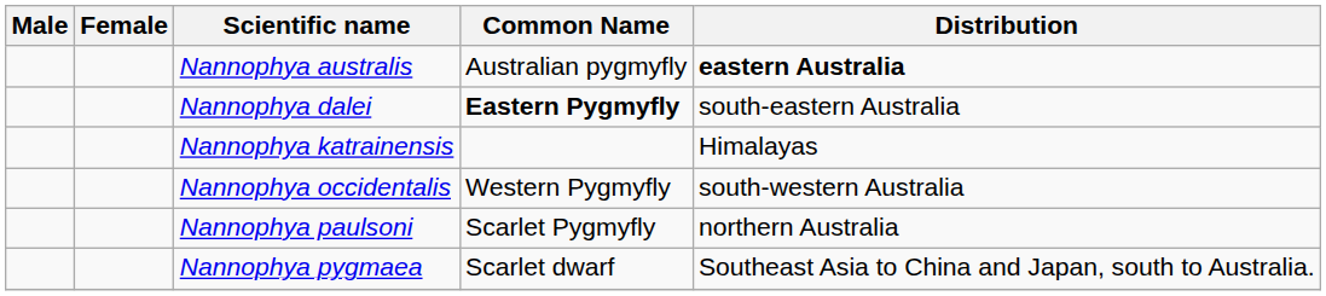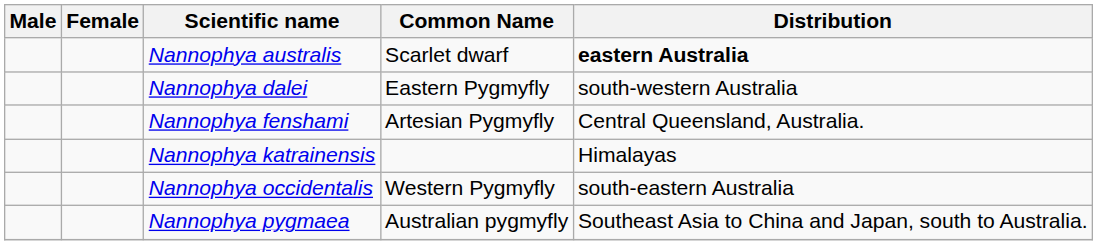Nannophya australis | Common Name: Australian pygmyfly -> Scarlet dwarf
Nannophya dalei | Common Name: bold -> normal
Nannophya dalei | Distribution: south-eastern Australia -> south-western Australia
+ row: Nannophya fenshami | Artesian Pygmyfly | Central Queensland, Australia.
Nannophya occidentalis | Distribution: south-western Australia -> south-eastern Australia
- row: Nannophya paulsoni | Scarlet Pygmyfly | northern Australia
Nannophya pygmaea | Common Name: Scarlet dwarf -> Australian pygmyfly
